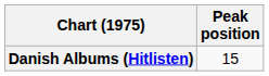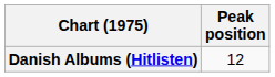Danish Albums (Hitlisten) | Peak position: 15 -> 12
